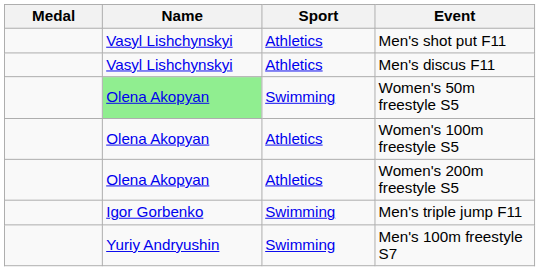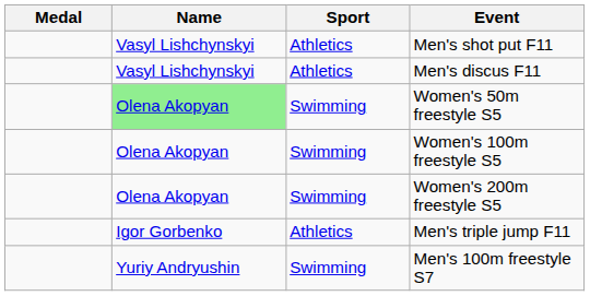Women's 100m freestyle S5 | Sport: Athletics -> Swimming
Women's 200m freestyle S5 | Sport: Athletics -> Swimming
Men's triple jump F11 | Sport: Swimming -> Athletics
